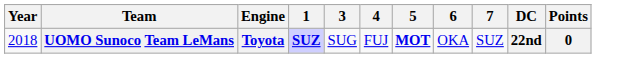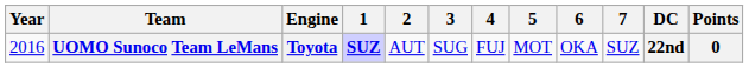+ column: 2 | AUT
UOMO Sunoco Team LeMans | Year: 2018 -> 2016
UOMO Sunoco Team LeMans | 5: bold -> normal
